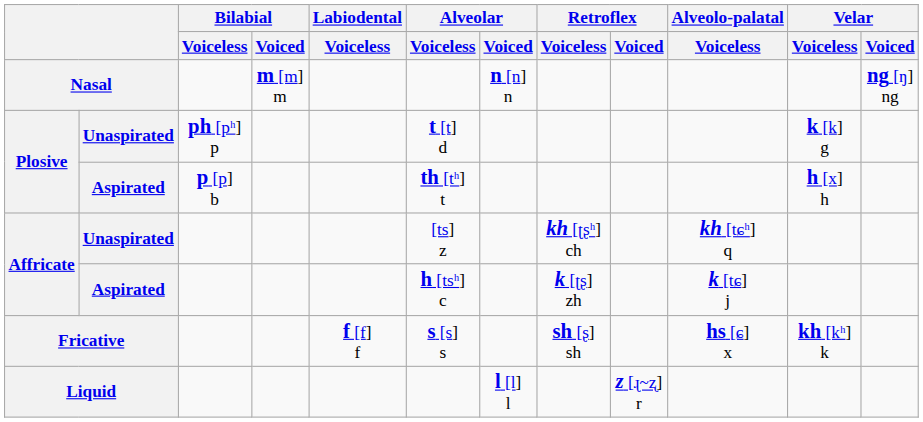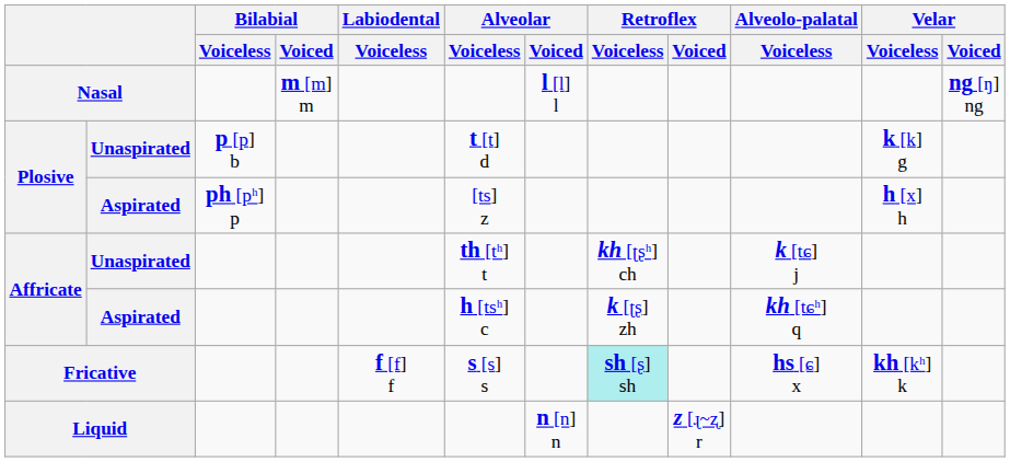Nasal | Alveolar / Voiced: n [n] n -> l [l] l
Plosive / Unaspirated | Bilabial / Voiceless: ph [pʰ] p -> p [p] b
Plosive / Aspirated | Bilabial / Voiceless: p [p] b -> ph [pʰ] p
Plosive / Aspirated | Alveolar / Voiceless: th [tʰ] t -> [ts] z
Affricate / Unaspirated | Alveolar / Voiceless: [ts] z -> th [tʰ] t
Affricate / Unaspirated | Alveolo-palatal / Voiceless: kh [tɕʰ] q -> k [tɕ] j
Affricate / Aspirated | Alveolo-palatal / Voiceless: k [tɕ] j -> kh [tɕʰ] q
Fricative | Retroflex / Voiceless: no background -> paleturquoise background
Liquid | Alveolar / Voiced: l [l] l -> n [n] n
